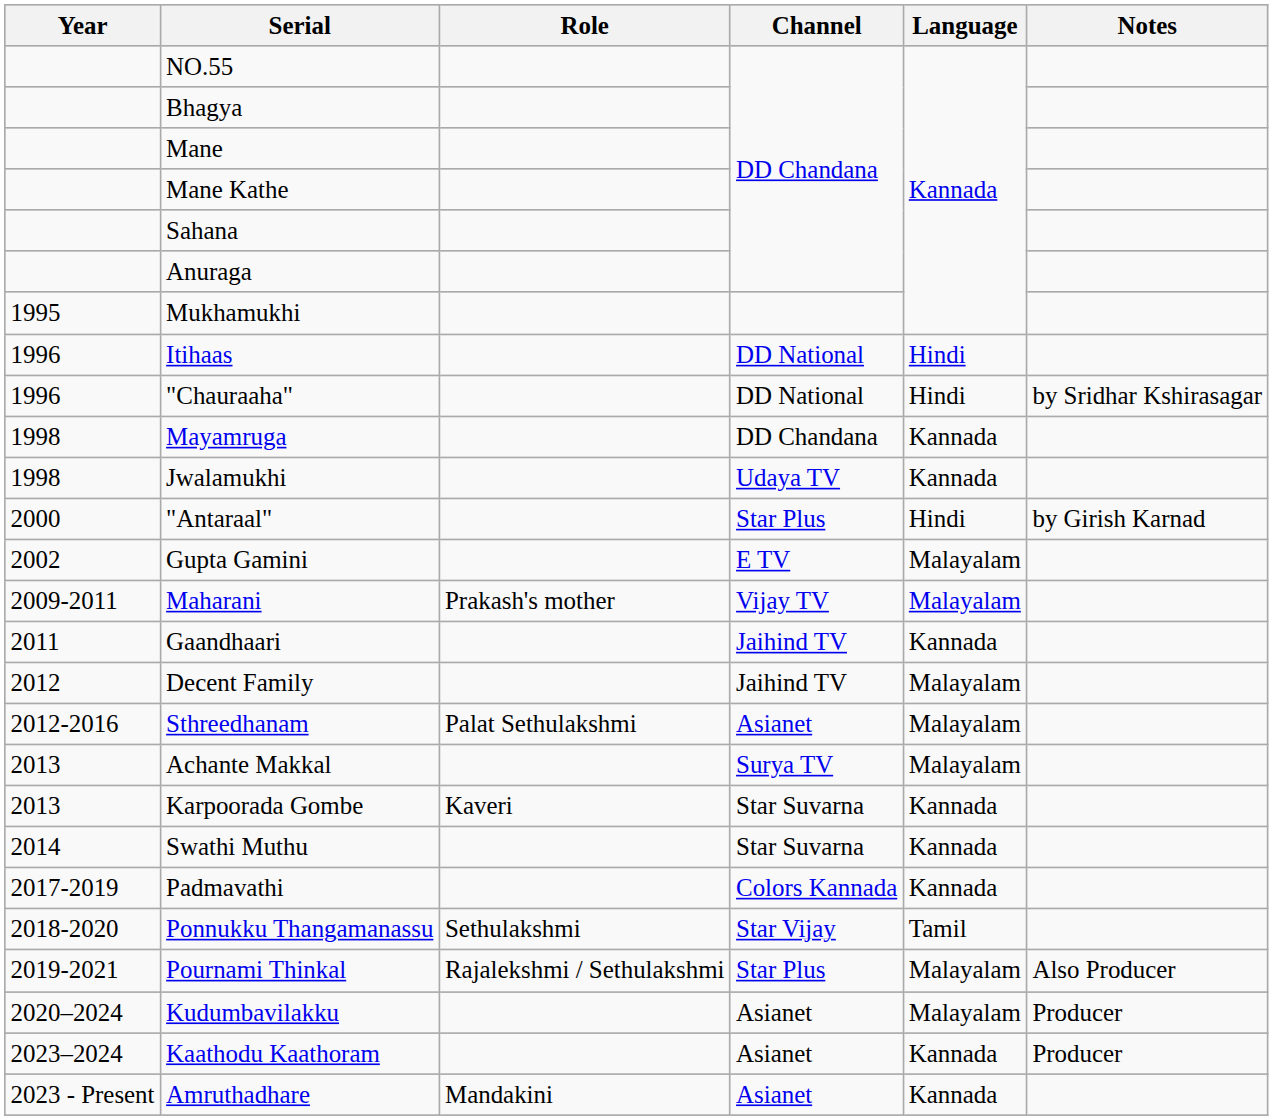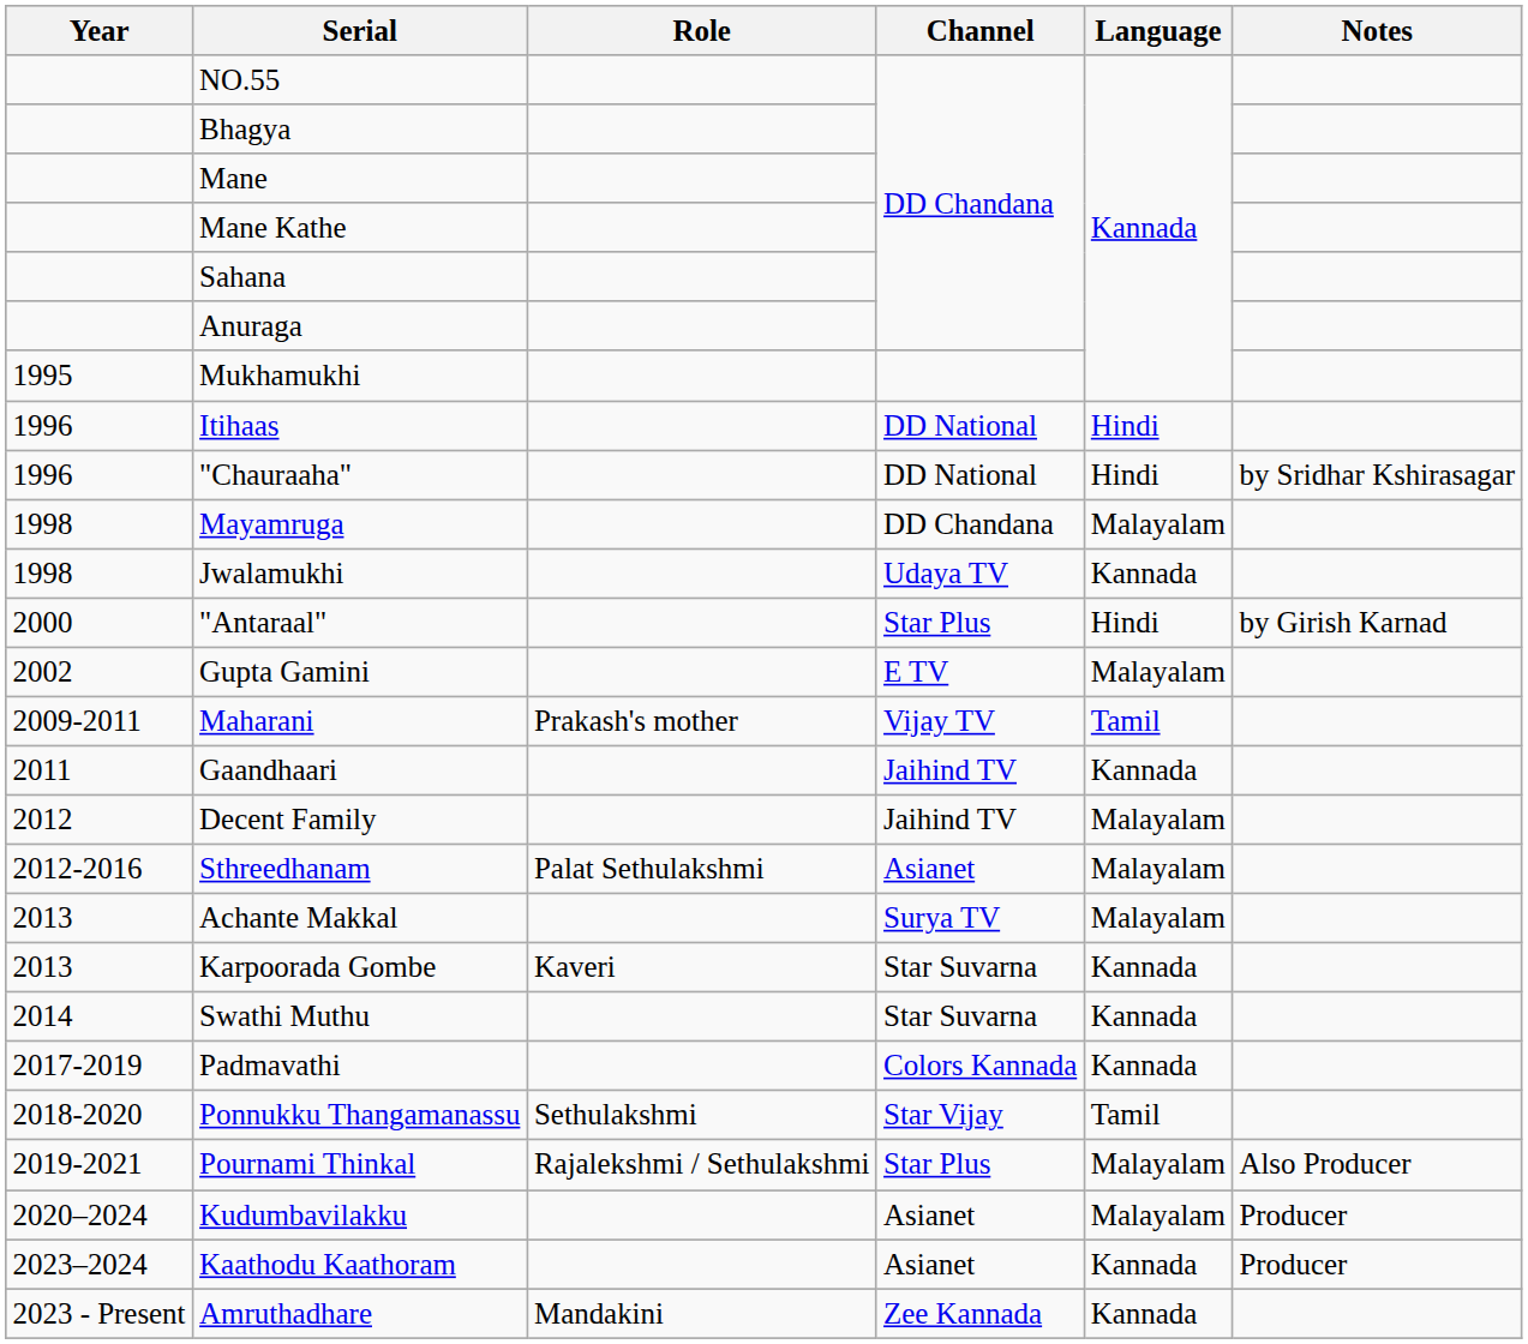Mayamruga | Language: Kannada -> Malayalam
Maharani | Language: Malayalam -> Tamil
Amruthadhare | Channel: Asianet -> Zee Kannada
